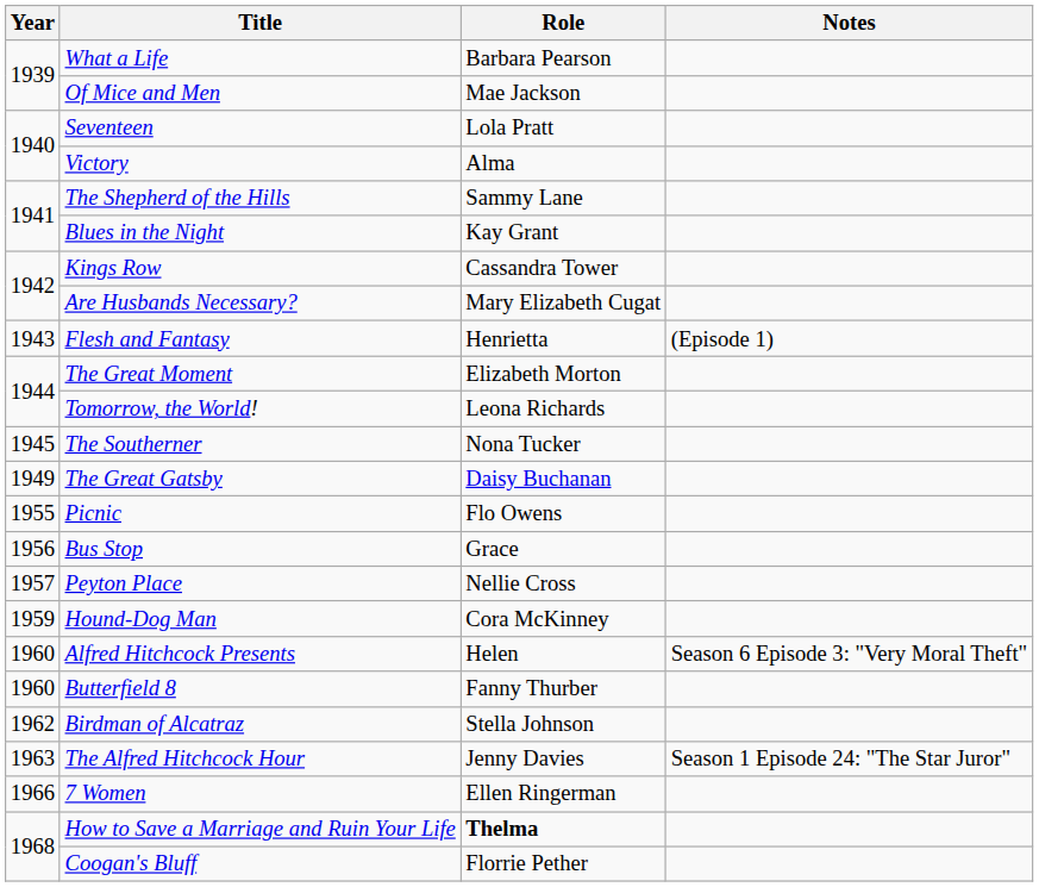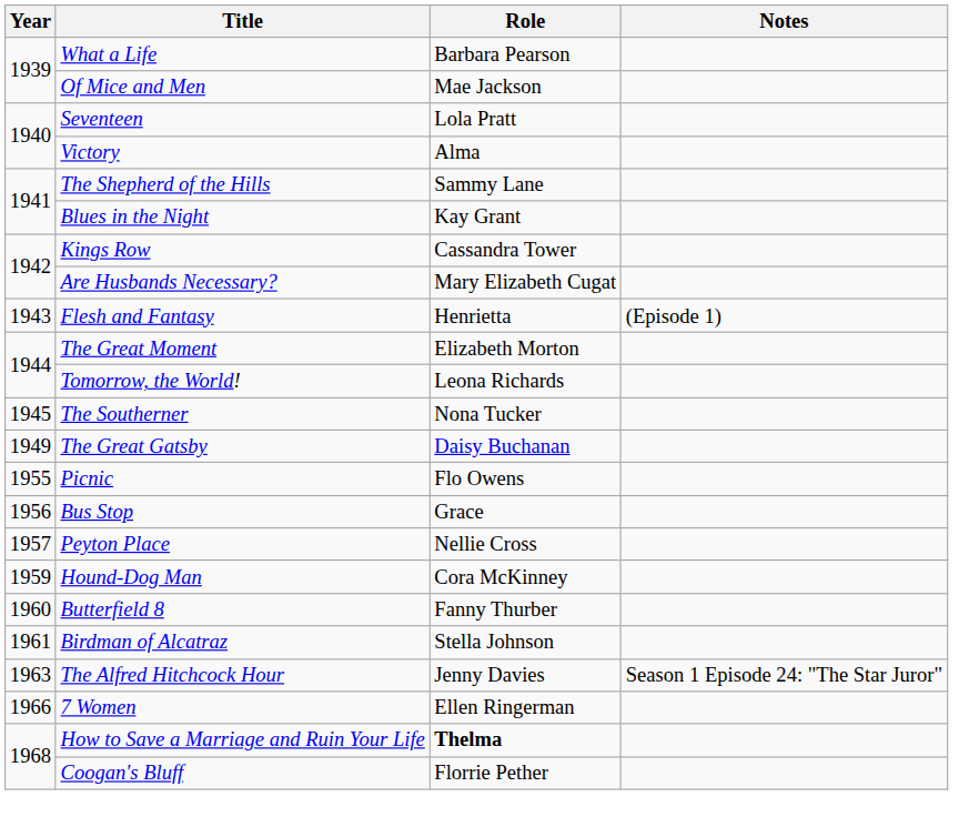- row: 1960 | Alfred Hitchcock Presents | Helen | Season 6 Episode 3: "Very Moral Theft"
Birdman of Alcatraz | Year: 1962 -> 1961
